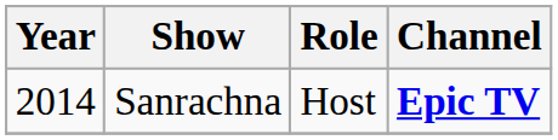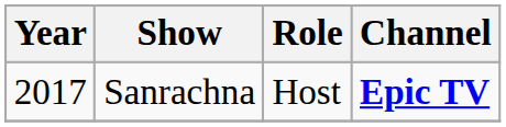Sanrachna | Year: 2014 -> 2017
